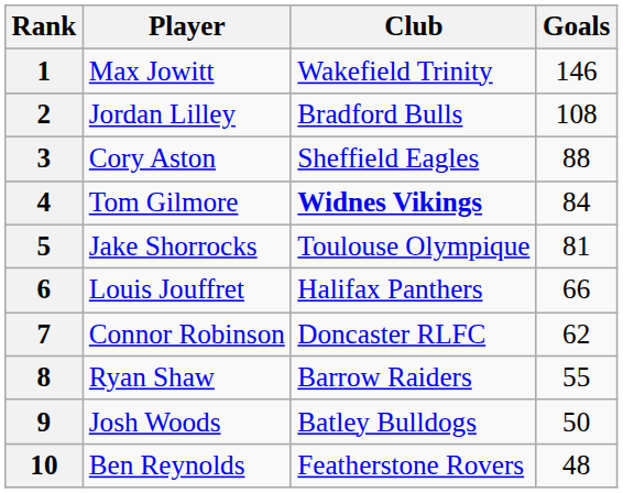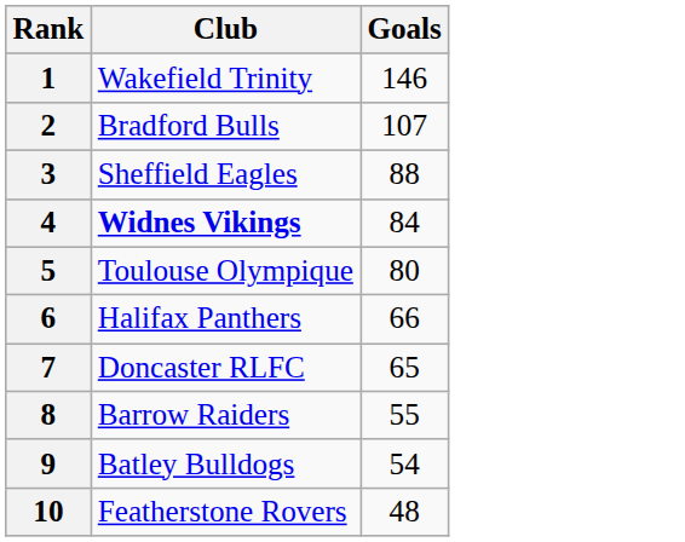- column: Player | Max Jowitt | Jordan Lilley | Cory Aston | Tom Gilmore | Jake Shorrocks | Louis Jouffret | Connor Robinson | Ryan Shaw | Josh Woods | Ben Reynolds
2 | Goals: 108 -> 107
5 | Goals: 81 -> 80
7 | Goals: 62 -> 65
9 | Goals: 50 -> 54
